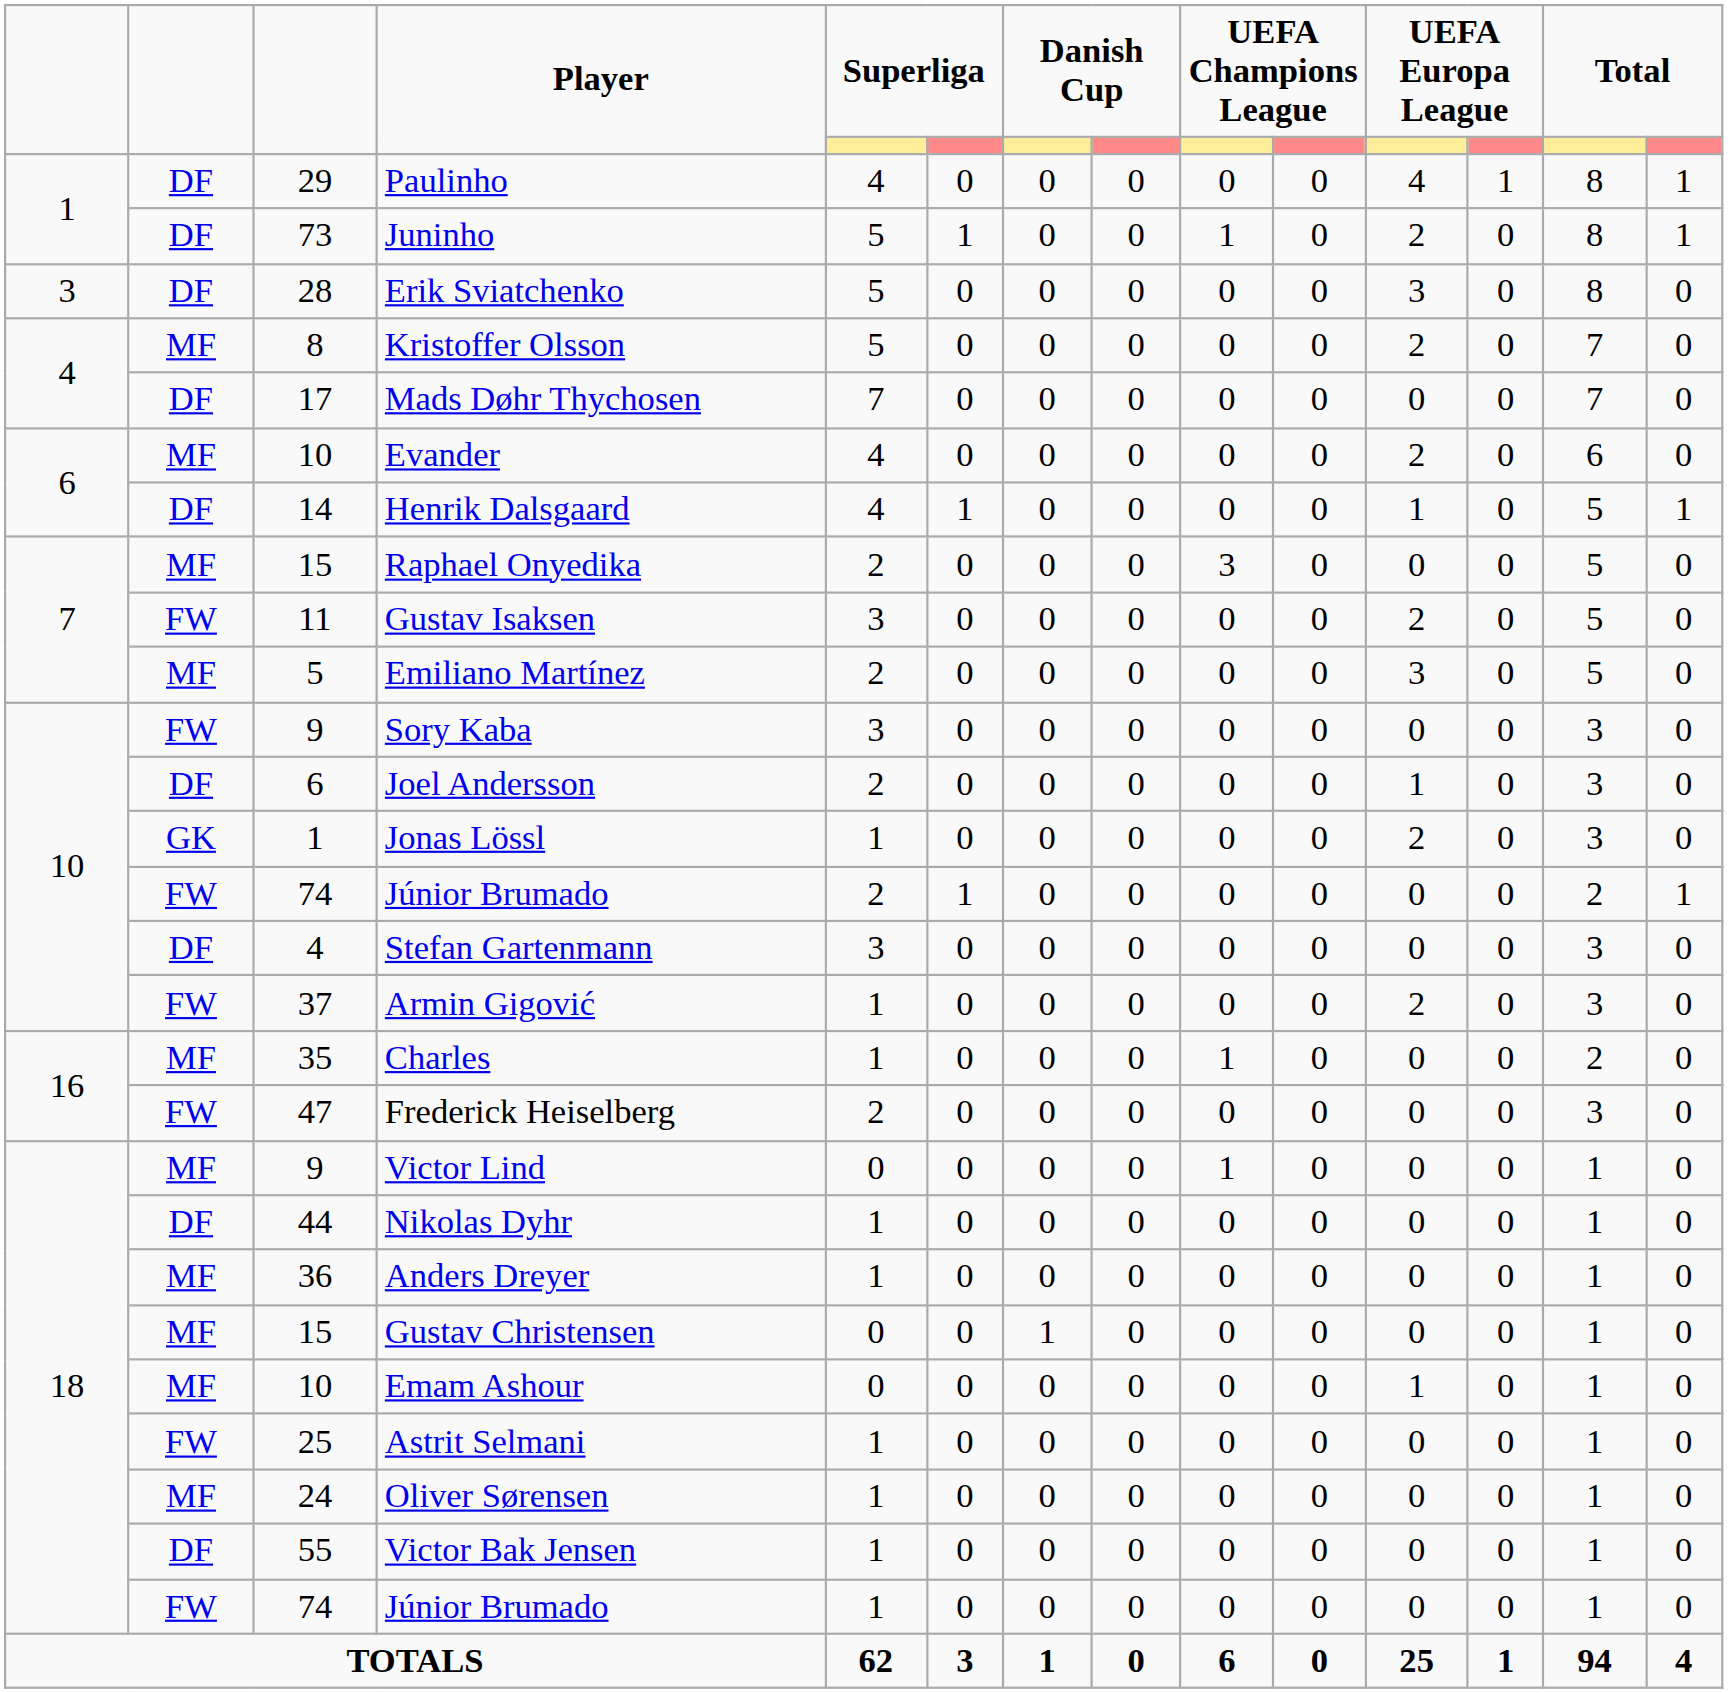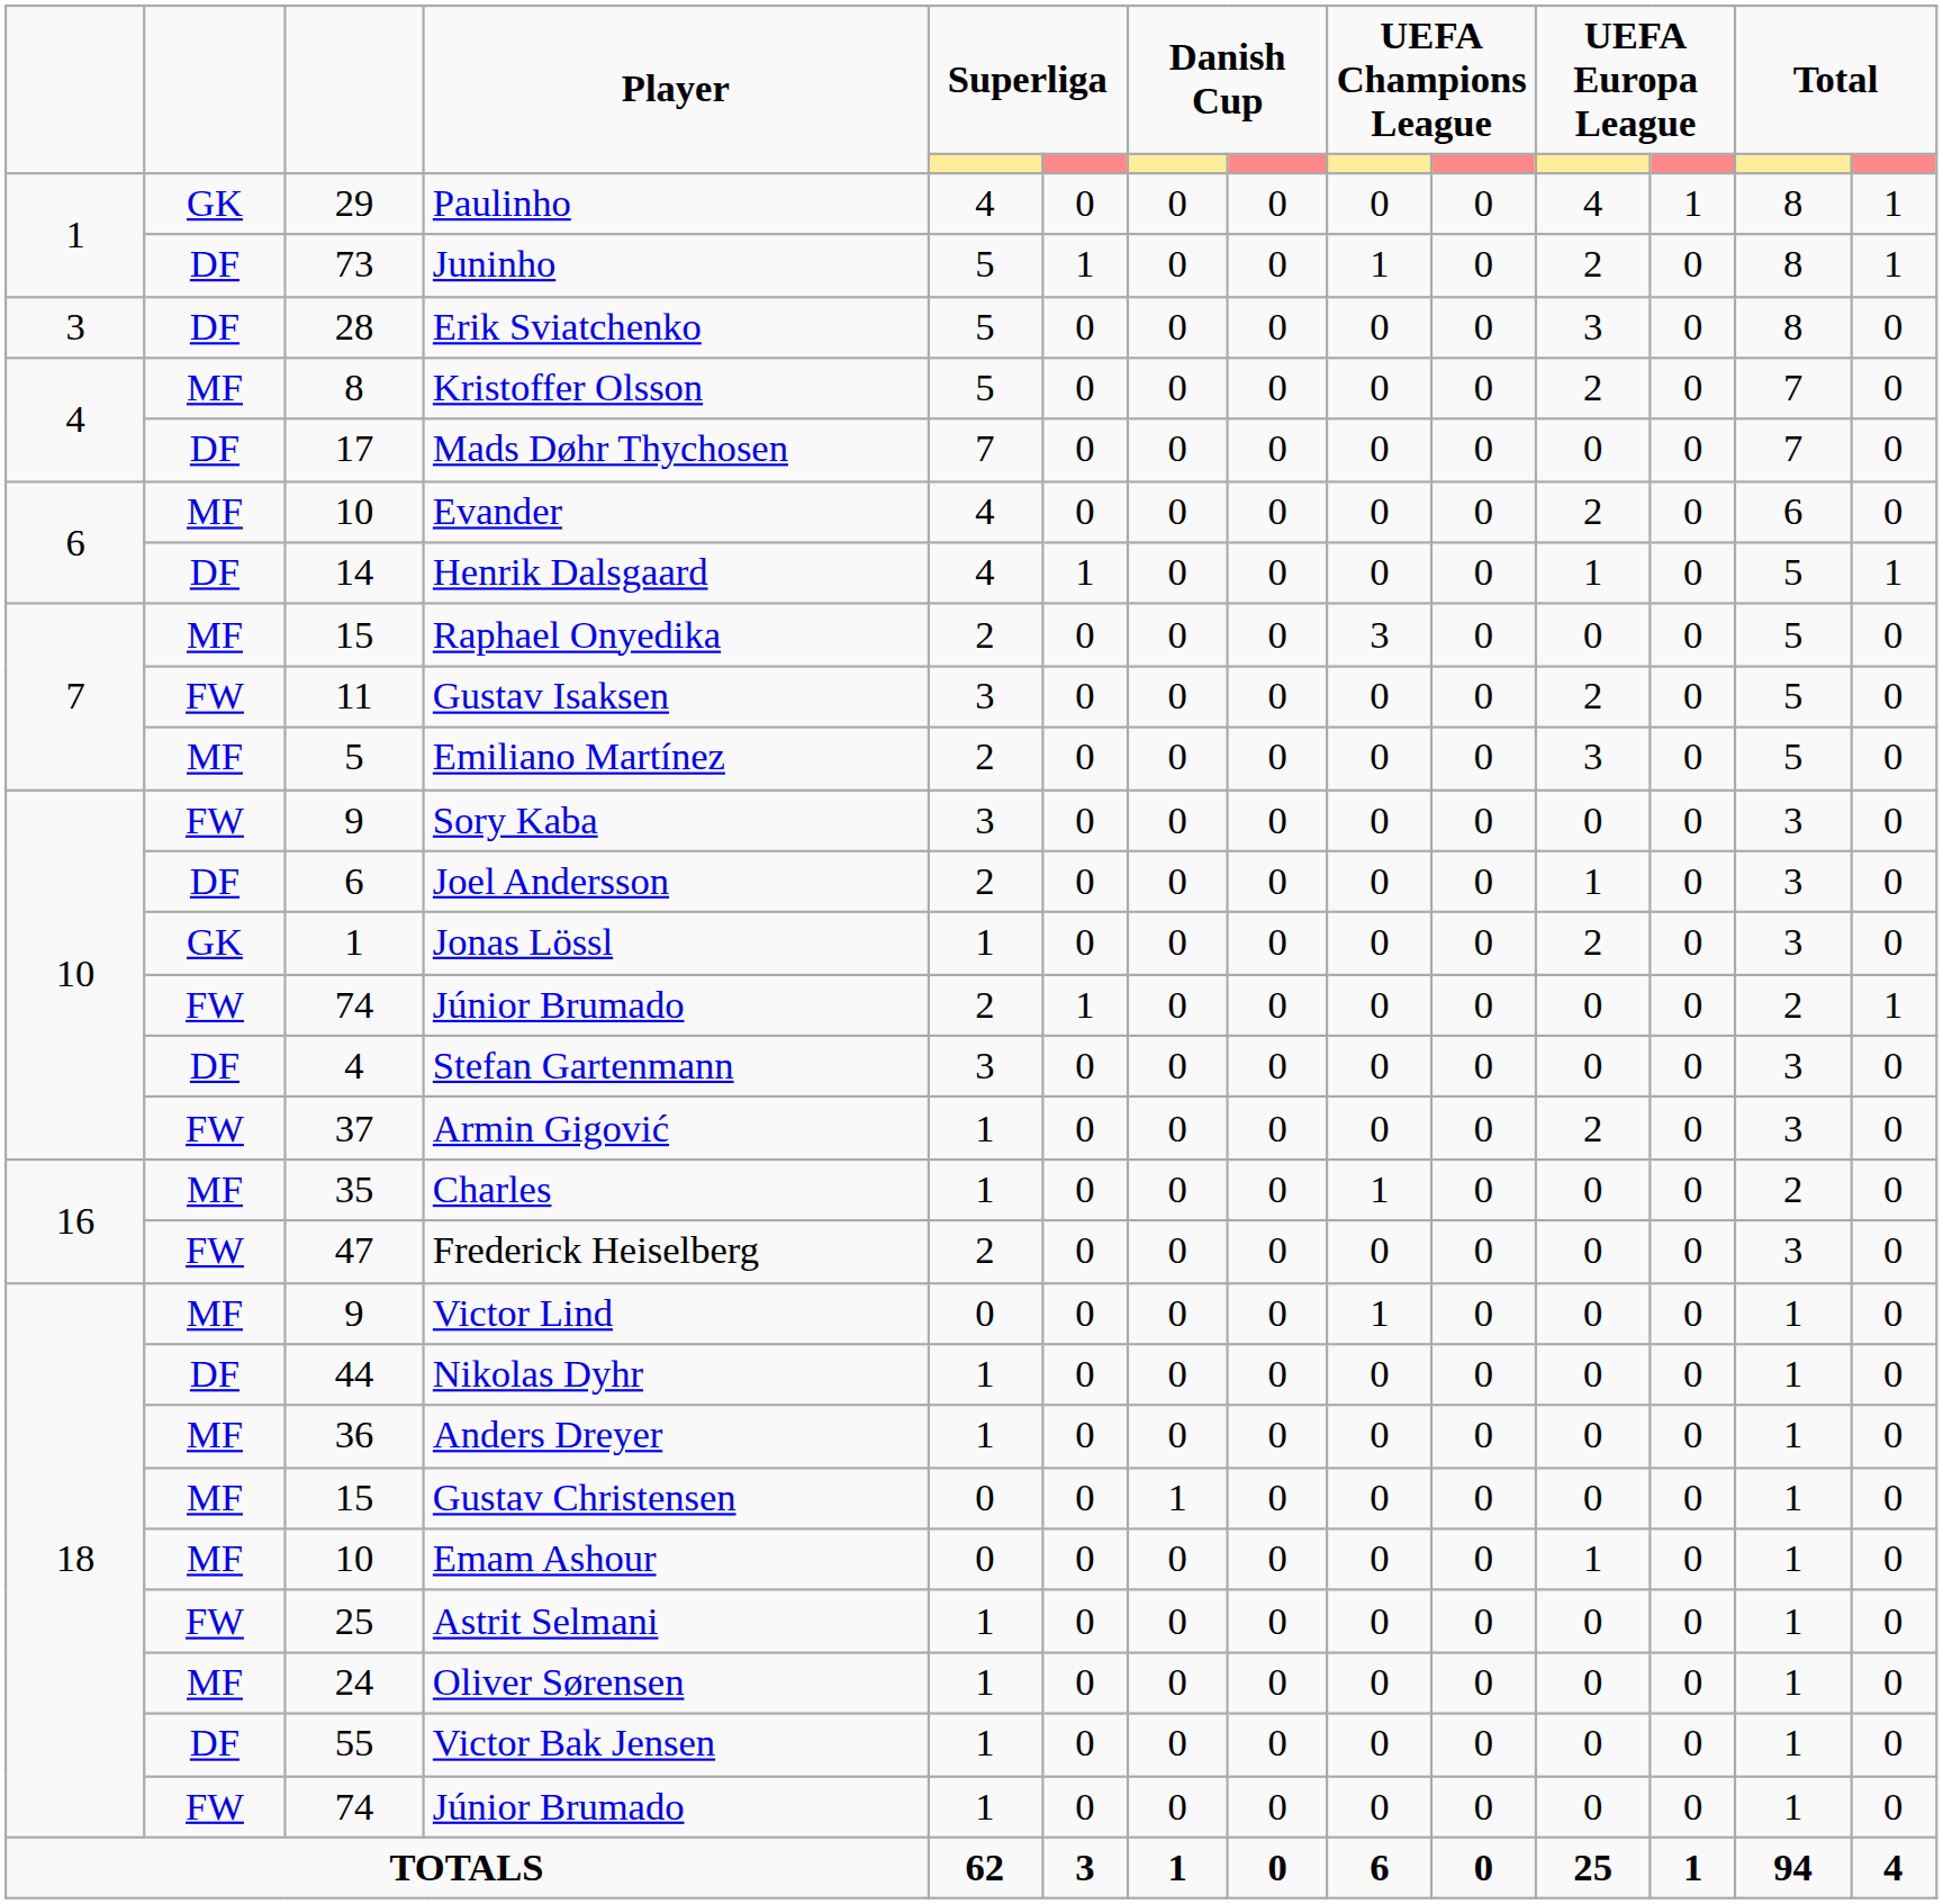Paulinho | column 2: DF -> GK
